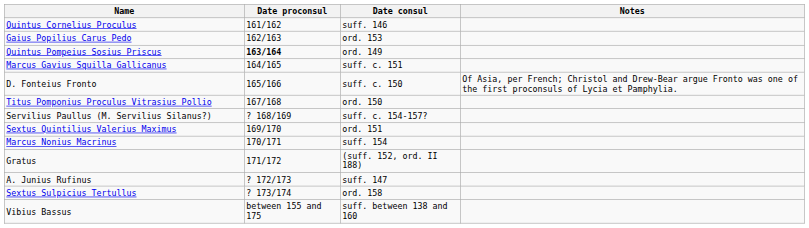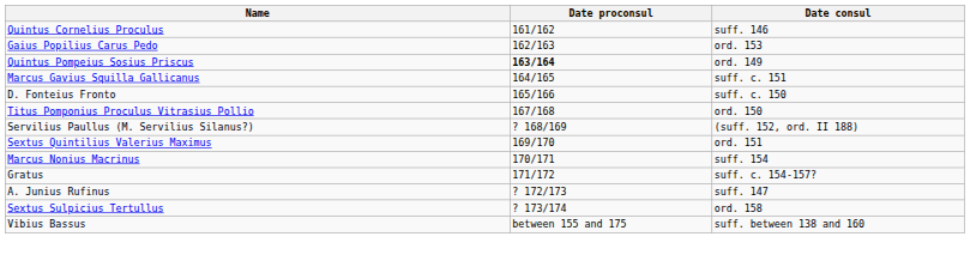- column: Notes | Of Asia, per French; Christol and Drew-Bear argue Fronto was one of the first proconsuls of Lycia et Pamphylia.
Servilius Paullus (M. Servilius Silanus?) | Date consul: suff. c. 154-157? -> (suff. 152, ord. II 188)
Gratus | Date consul: (suff. 152, ord. II 188) -> suff. c. 154-157?
